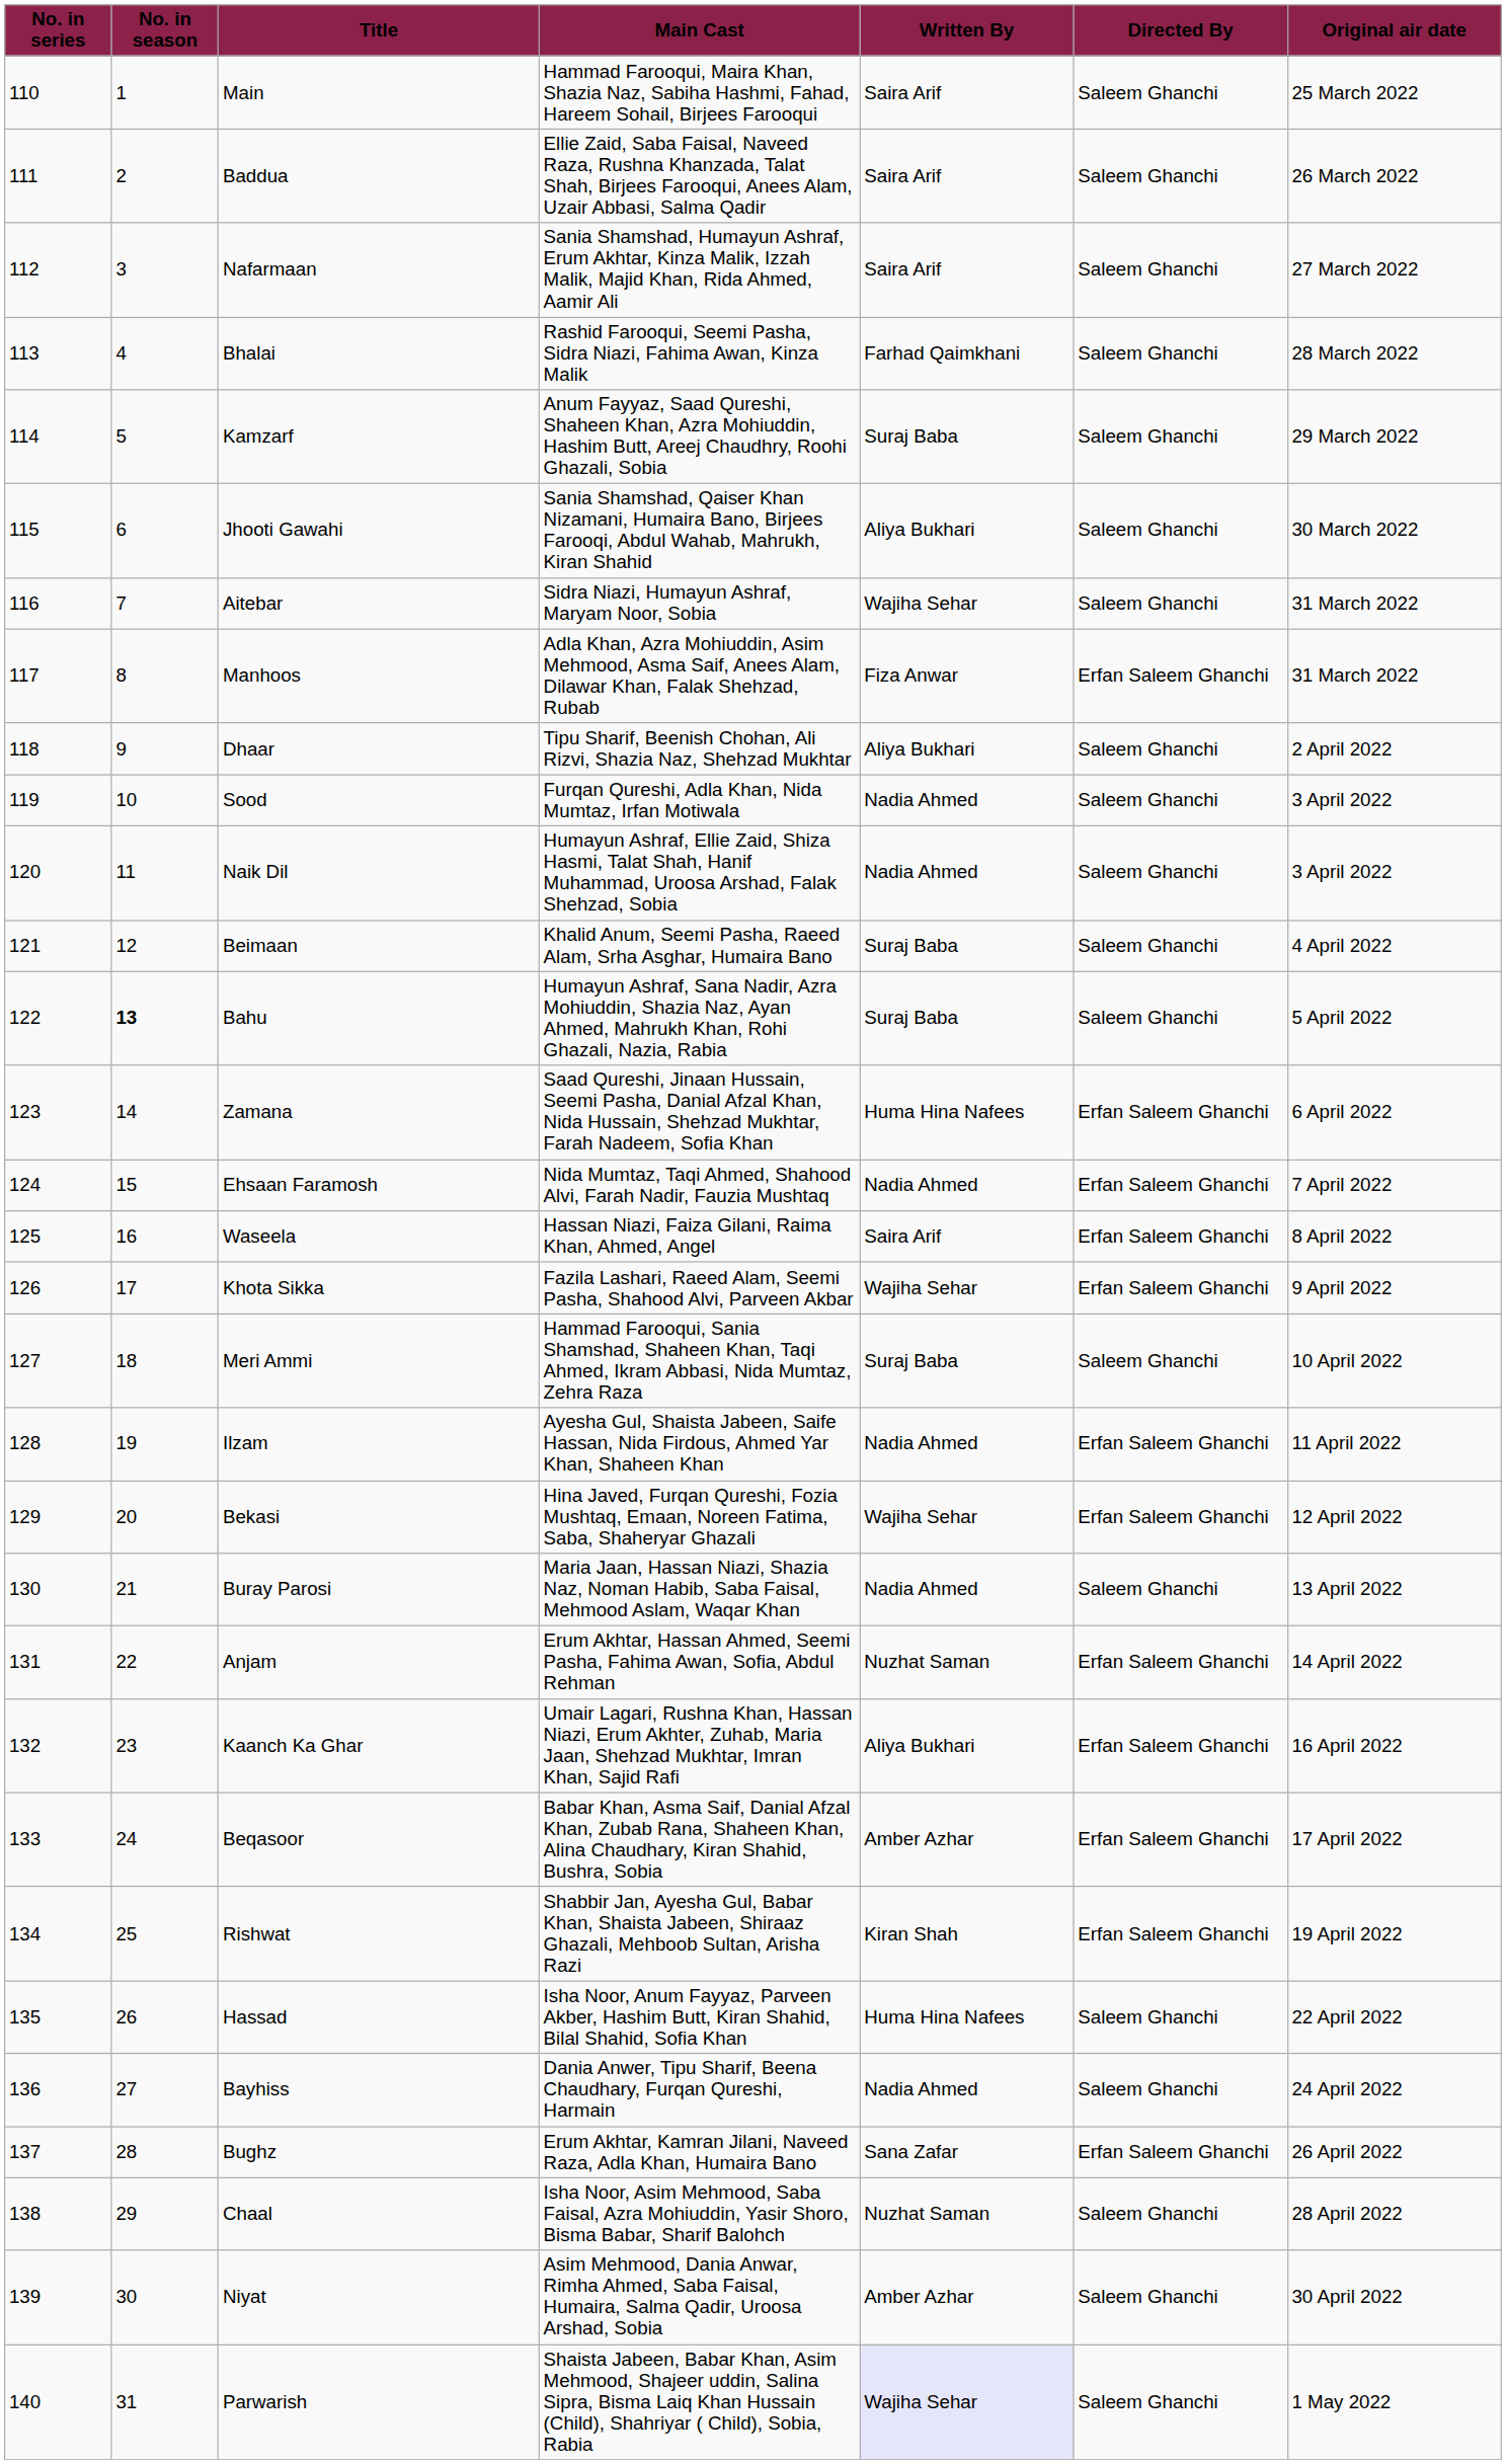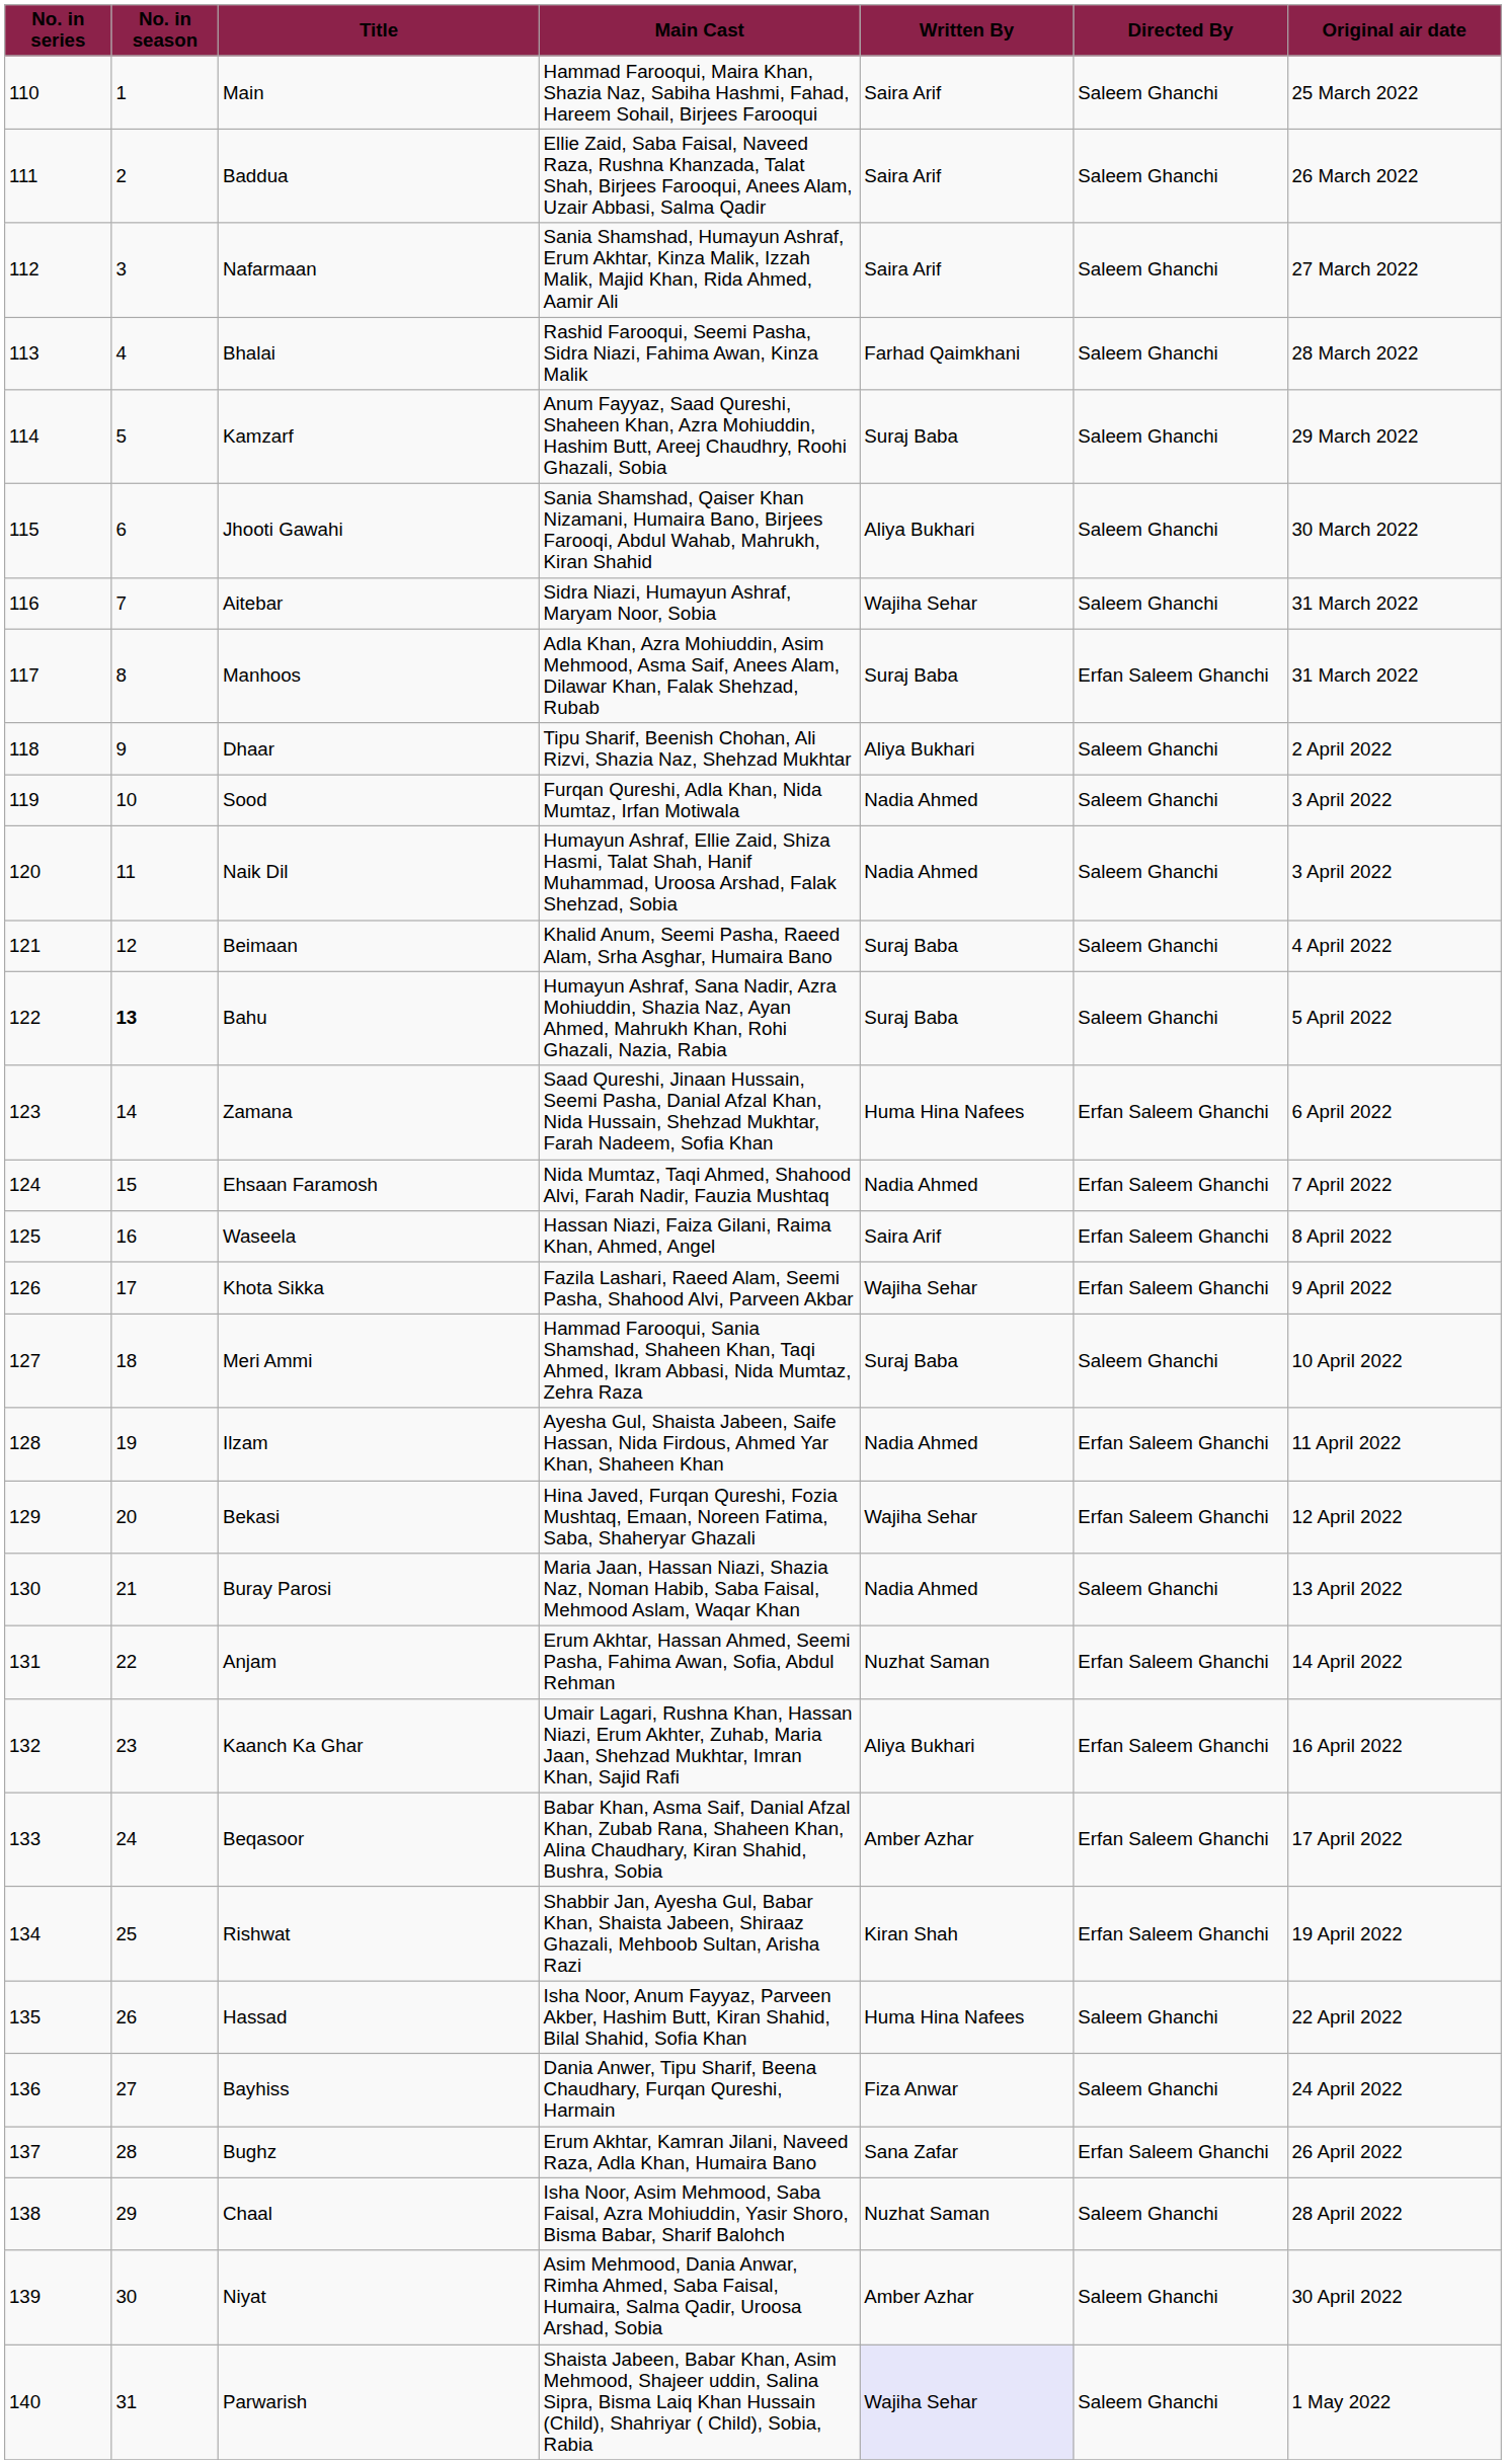Manhoos | Written By: Fiza Anwar -> Suraj Baba
Bayhiss | Written By: Nadia Ahmed -> Fiza Anwar
